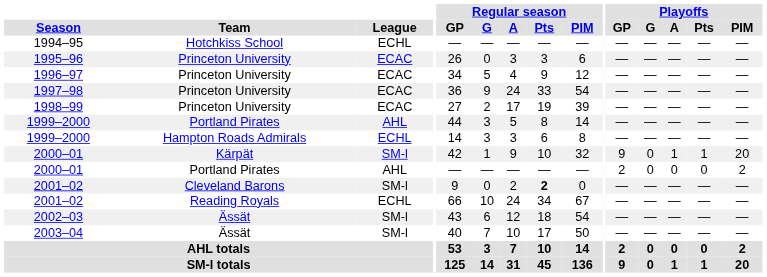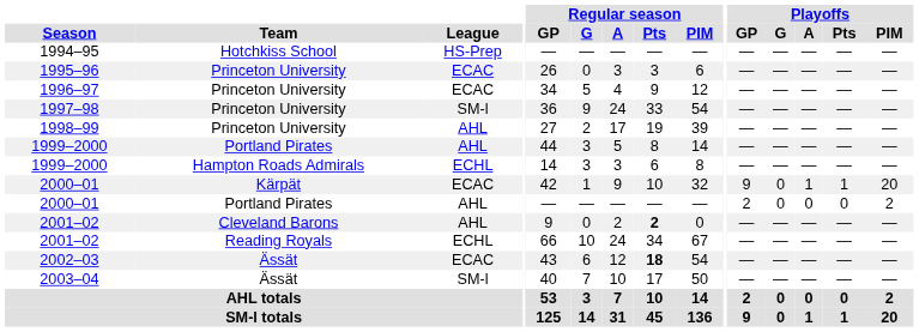1994–95 | League: ECHL -> HS-Prep
1997–98 | League: ECAC -> SM-l
1998–99 | League: ECAC -> AHL
2000–01 / Kärpät | League: SM-l -> ECAC
2001–02 / Cleveland Barons | League: SM-l -> AHL
2002–03 | League: SM-l -> ECAC
2002–03 | Regular season / Pts: normal -> bold
